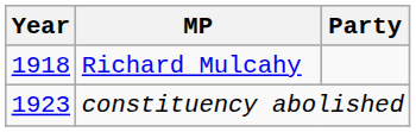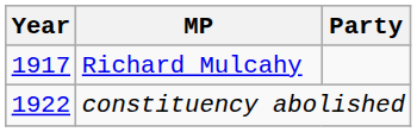Richard Mulcahy | Year: 1918 -> 1917
constituency abolished | Year: 1923 -> 1922
